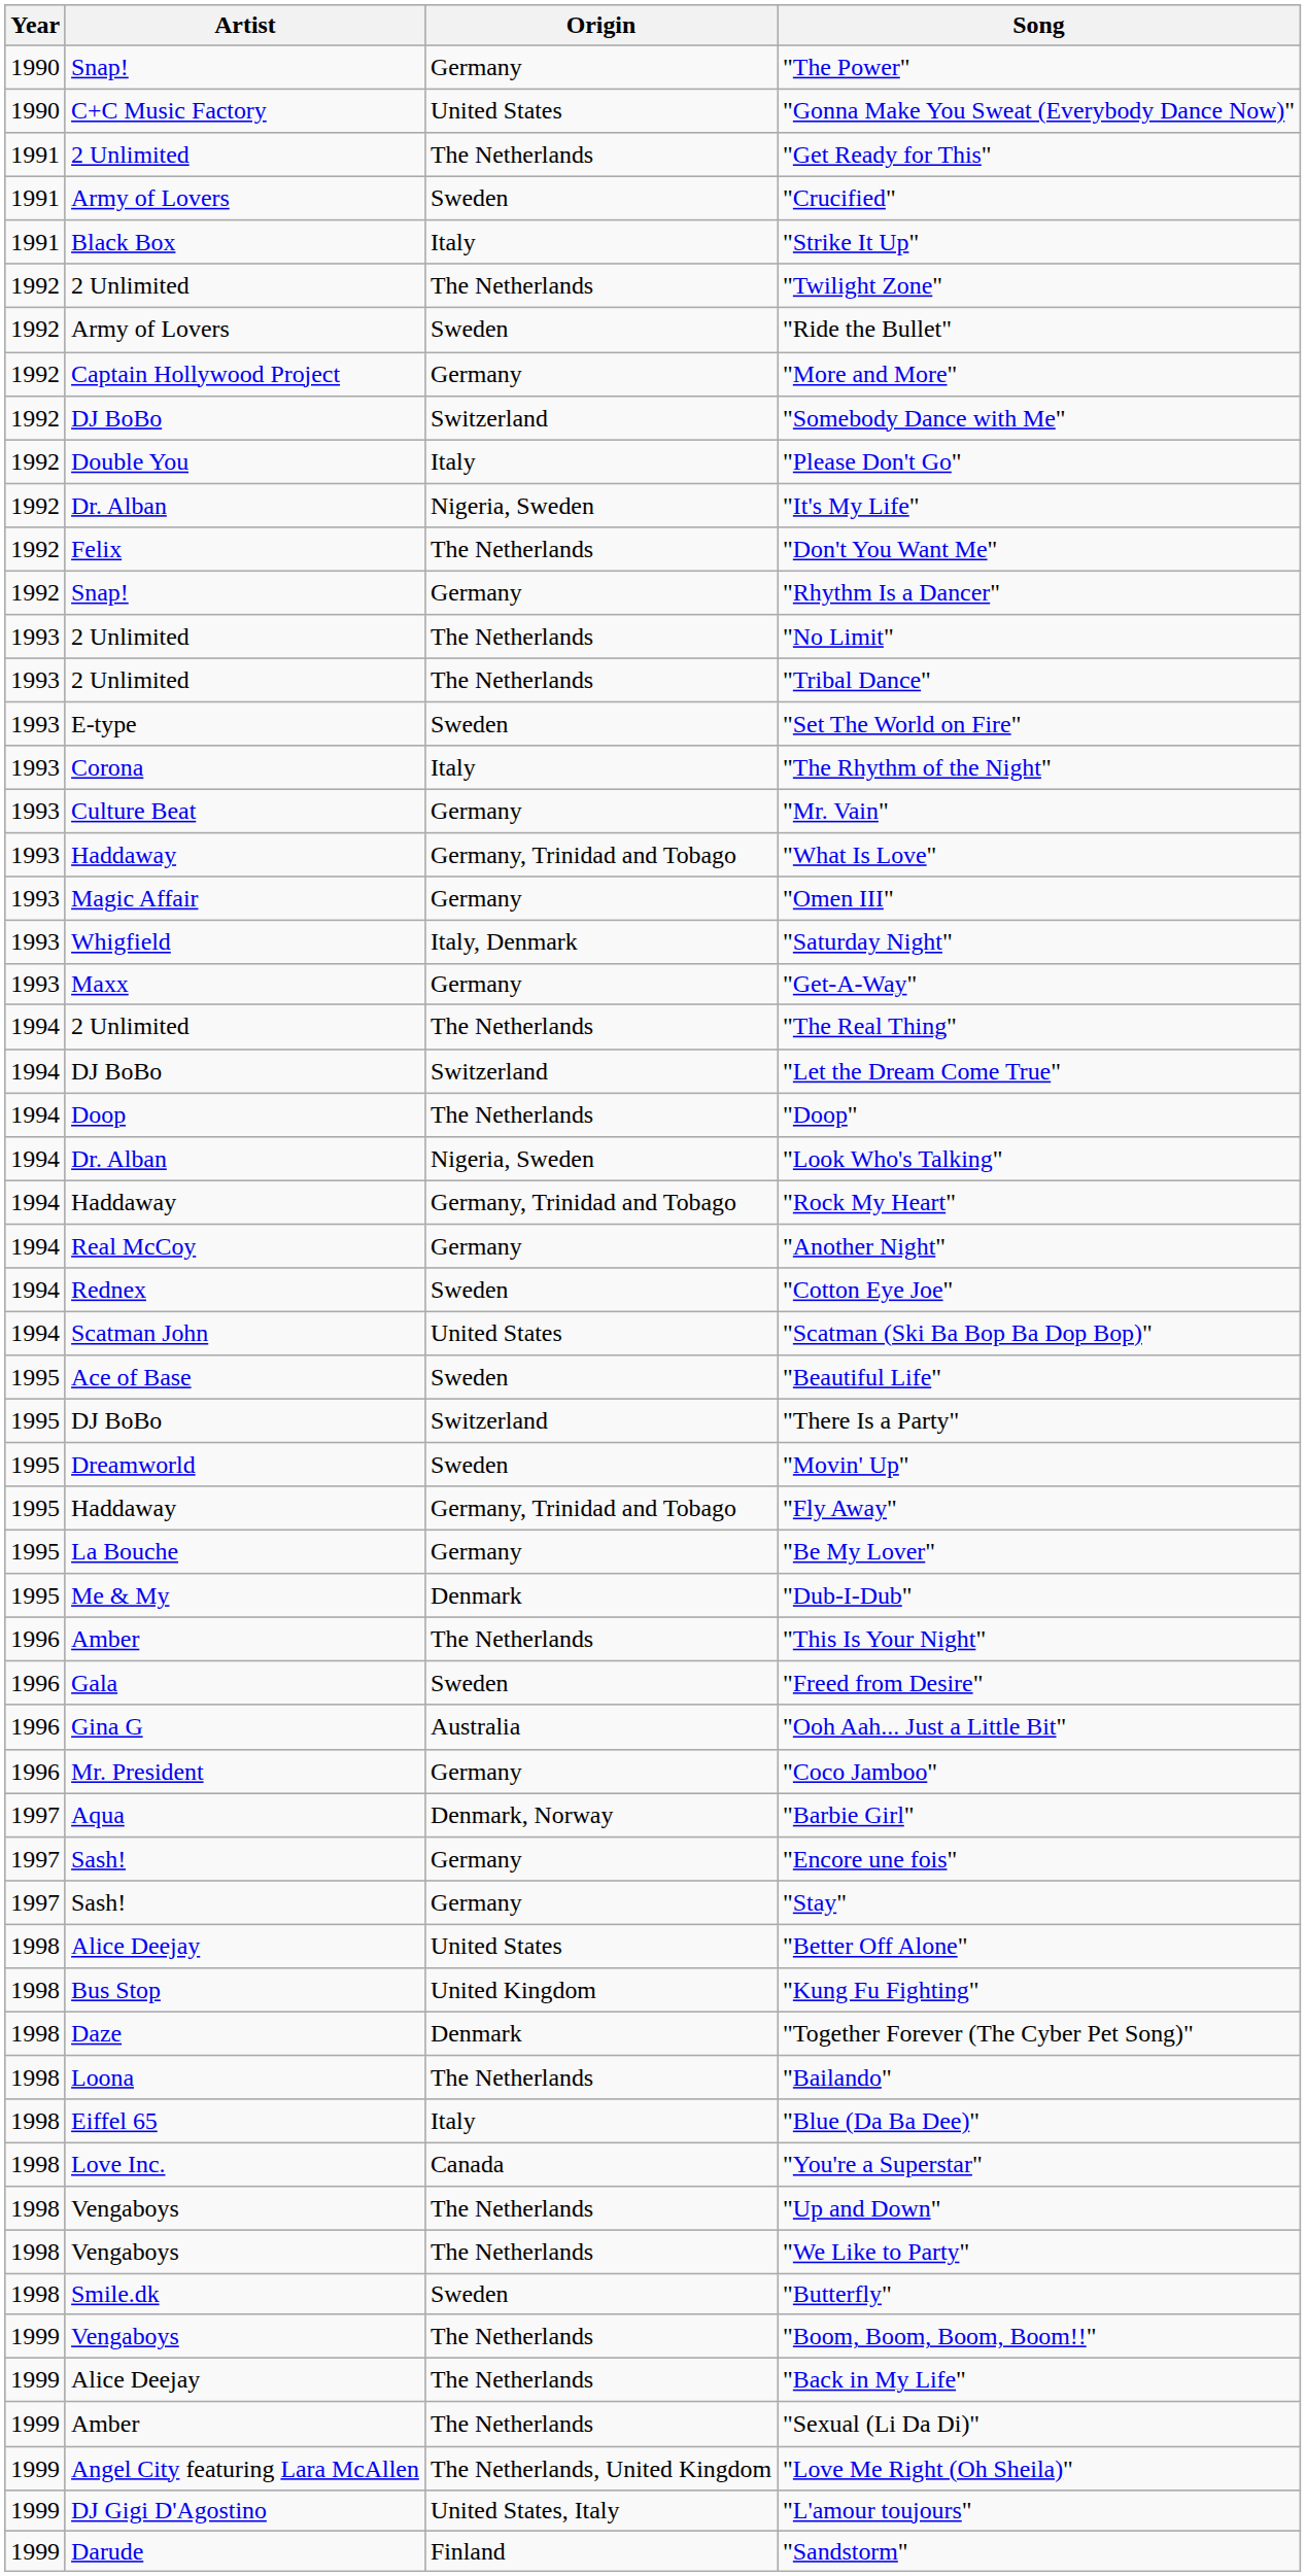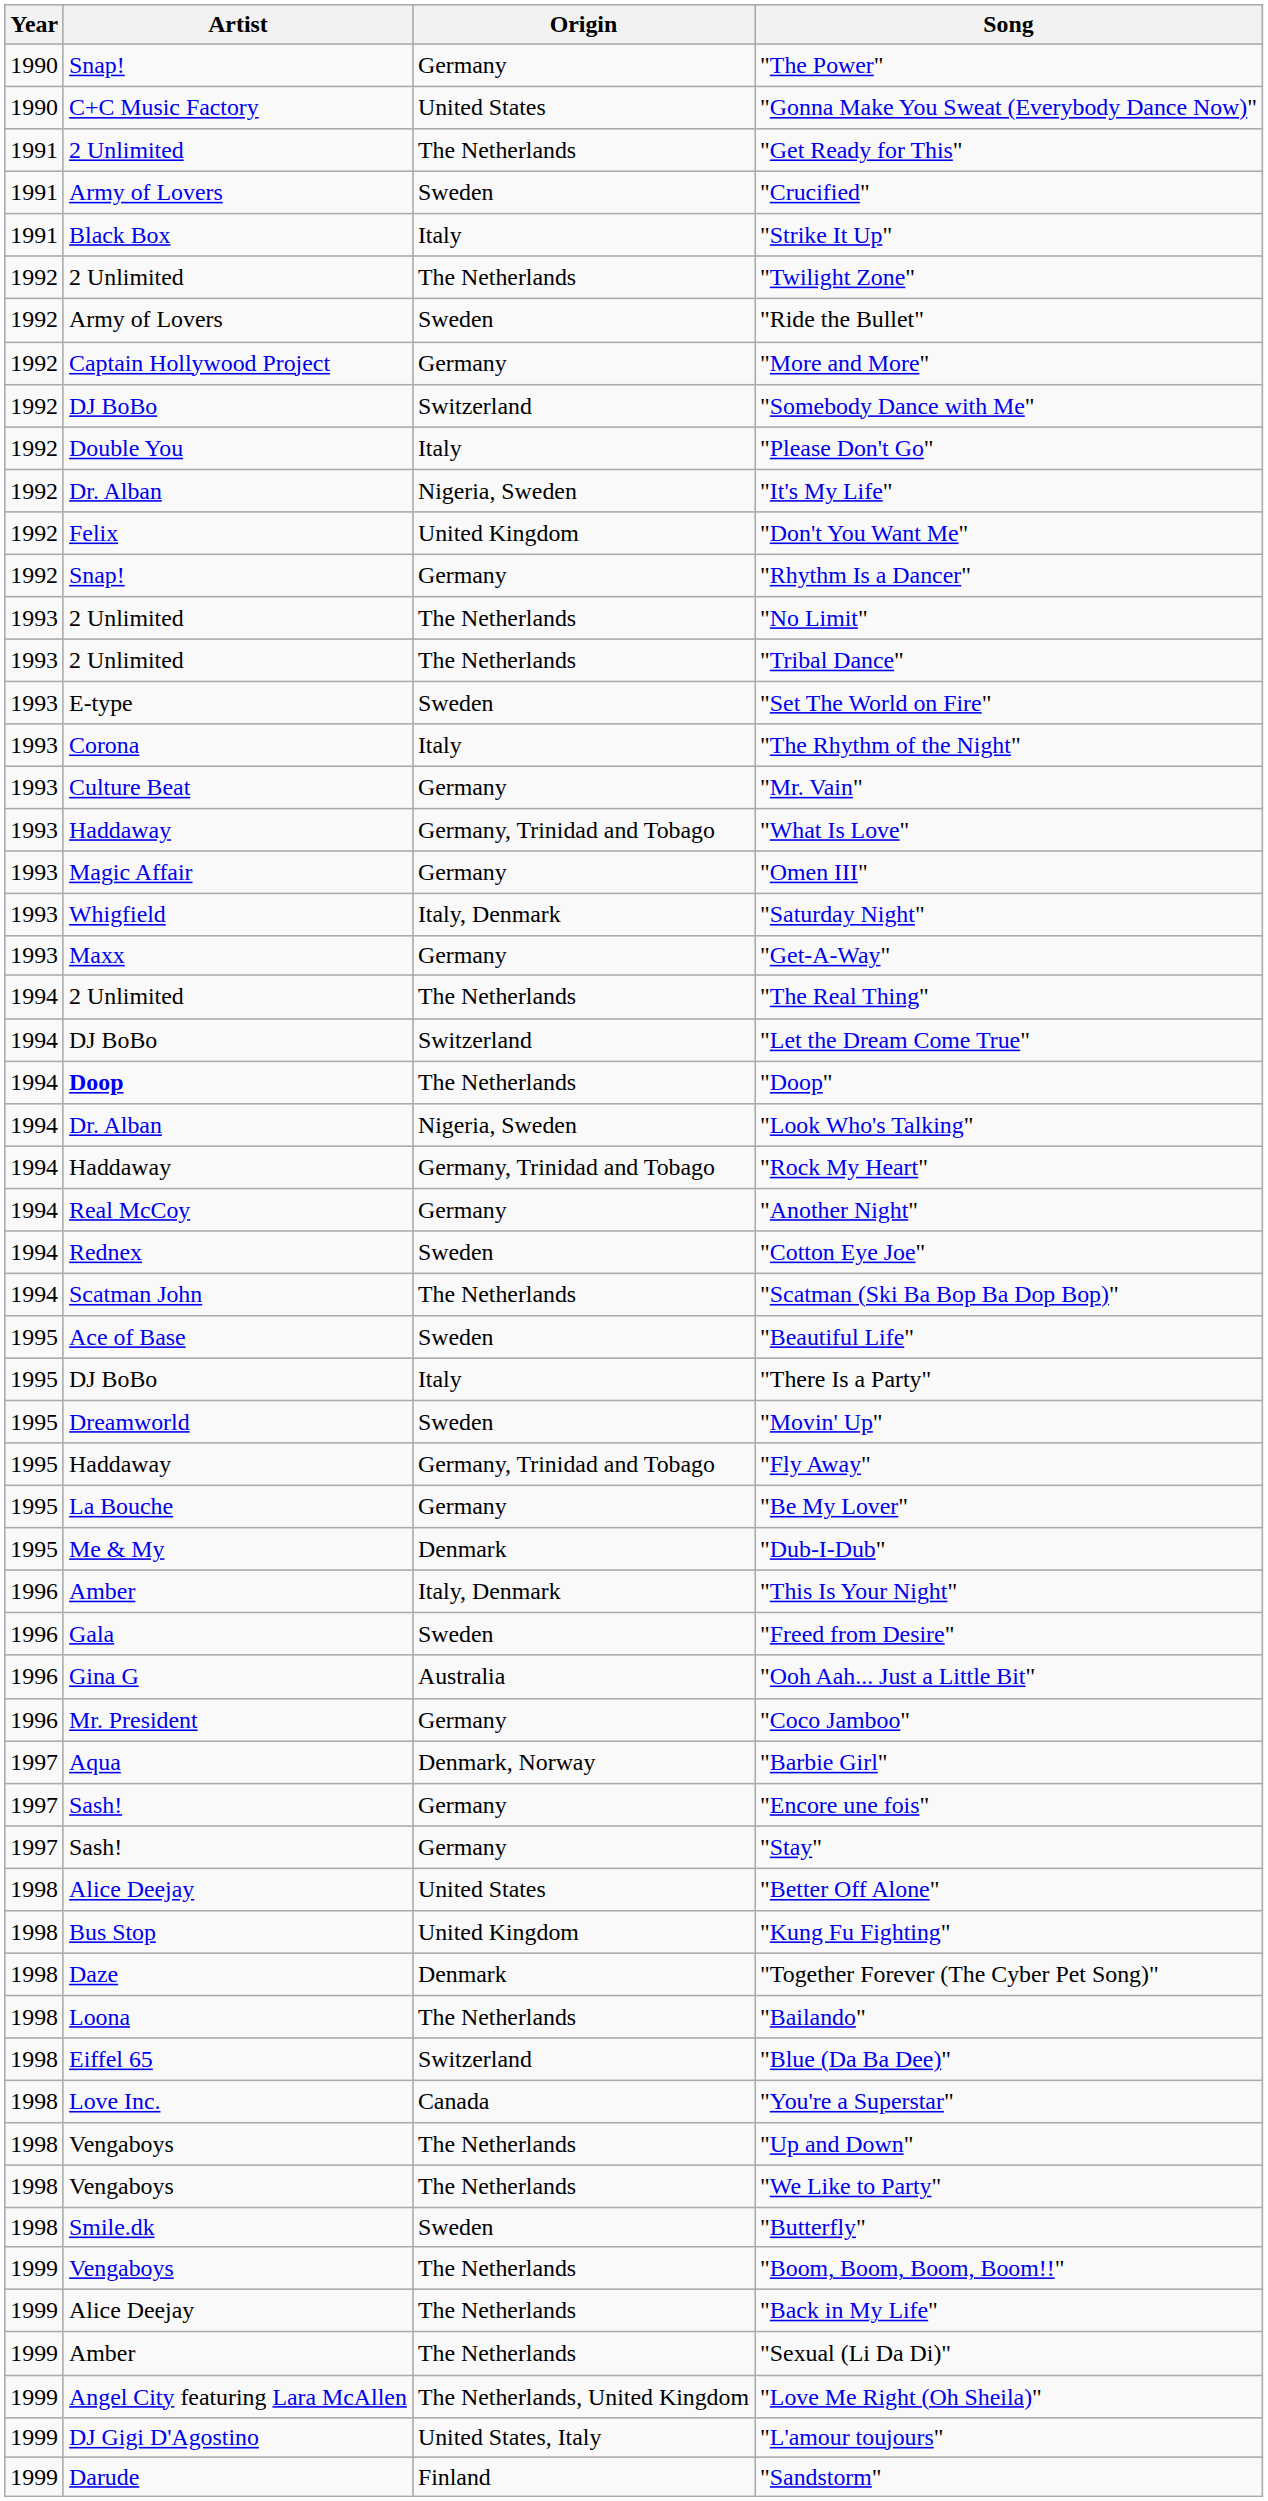"Don't You Want Me" | Origin: The Netherlands -> United Kingdom
"Doop" | Artist: normal -> bold
"Scatman (Ski Ba Bop Ba Dop Bop)" | Origin: United States -> The Netherlands
"There Is a Party" | Origin: Switzerland -> Italy
"This Is Your Night" | Origin: The Netherlands -> Italy, Denmark
"Blue (Da Ba Dee)" | Origin: Italy -> Switzerland
